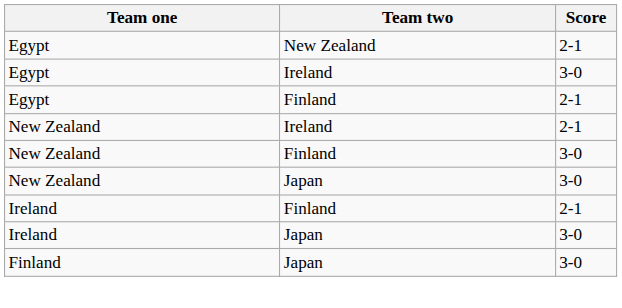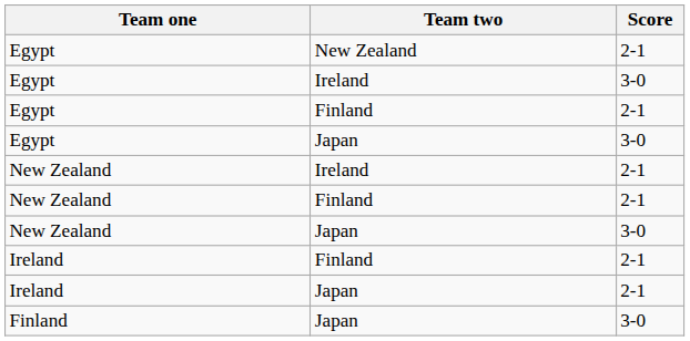+ row: Egypt | Japan | 3-0
New Zealand / Finland | Score: 3-0 -> 2-1
Ireland / Japan | Score: 3-0 -> 2-1
